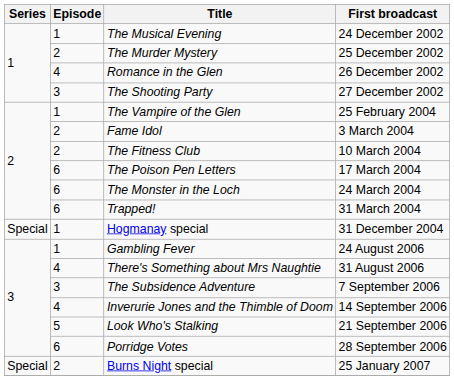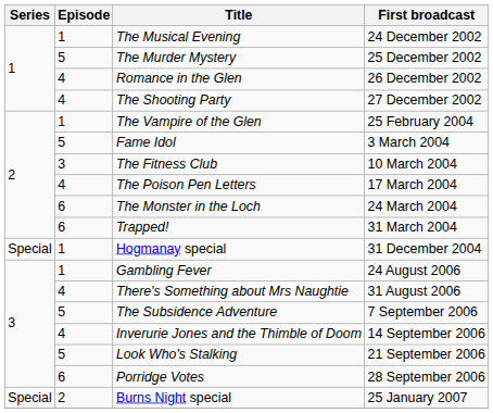The Murder Mystery | Episode: 2 -> 5
The Shooting Party | Episode: 3 -> 4
Fame Idol | Episode: 2 -> 5
The Fitness Club | Episode: 2 -> 3
The Poison Pen Letters | Episode: 6 -> 4
The Subsidence Adventure | Episode: 3 -> 5
